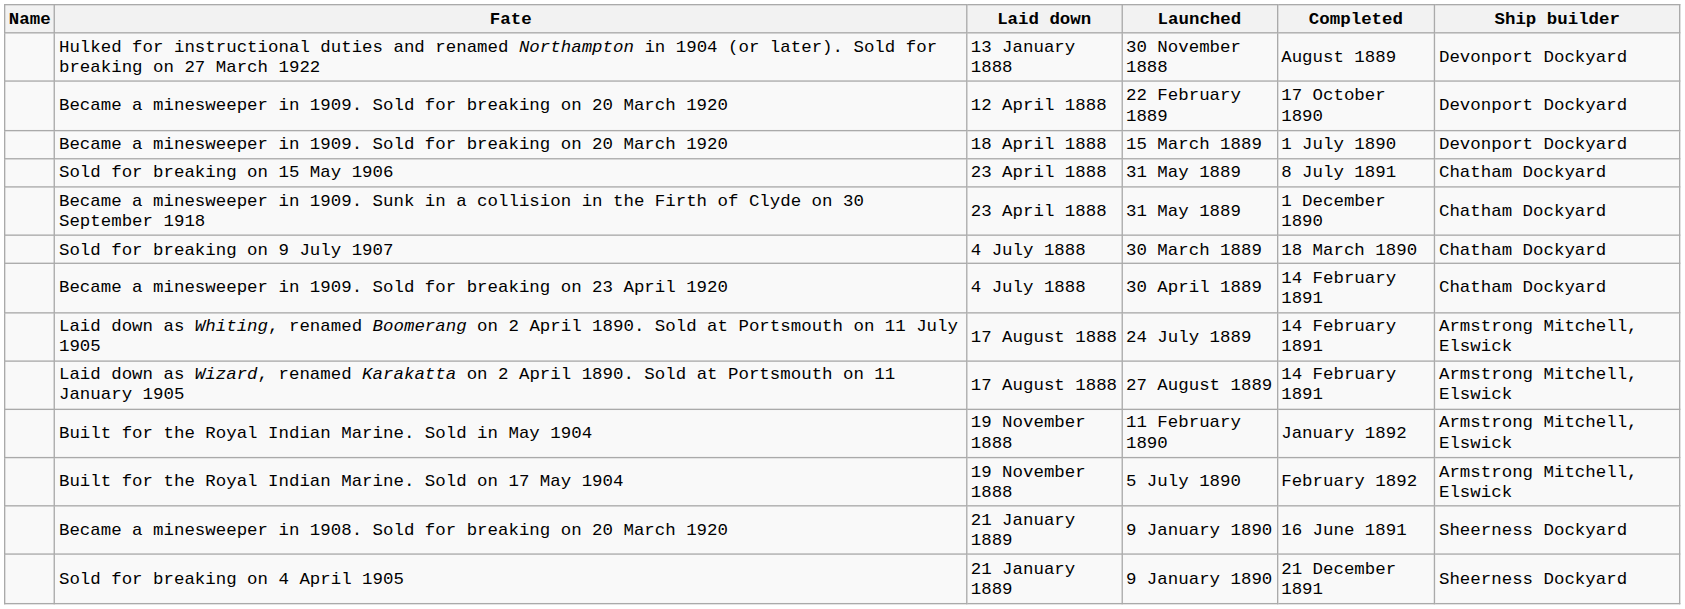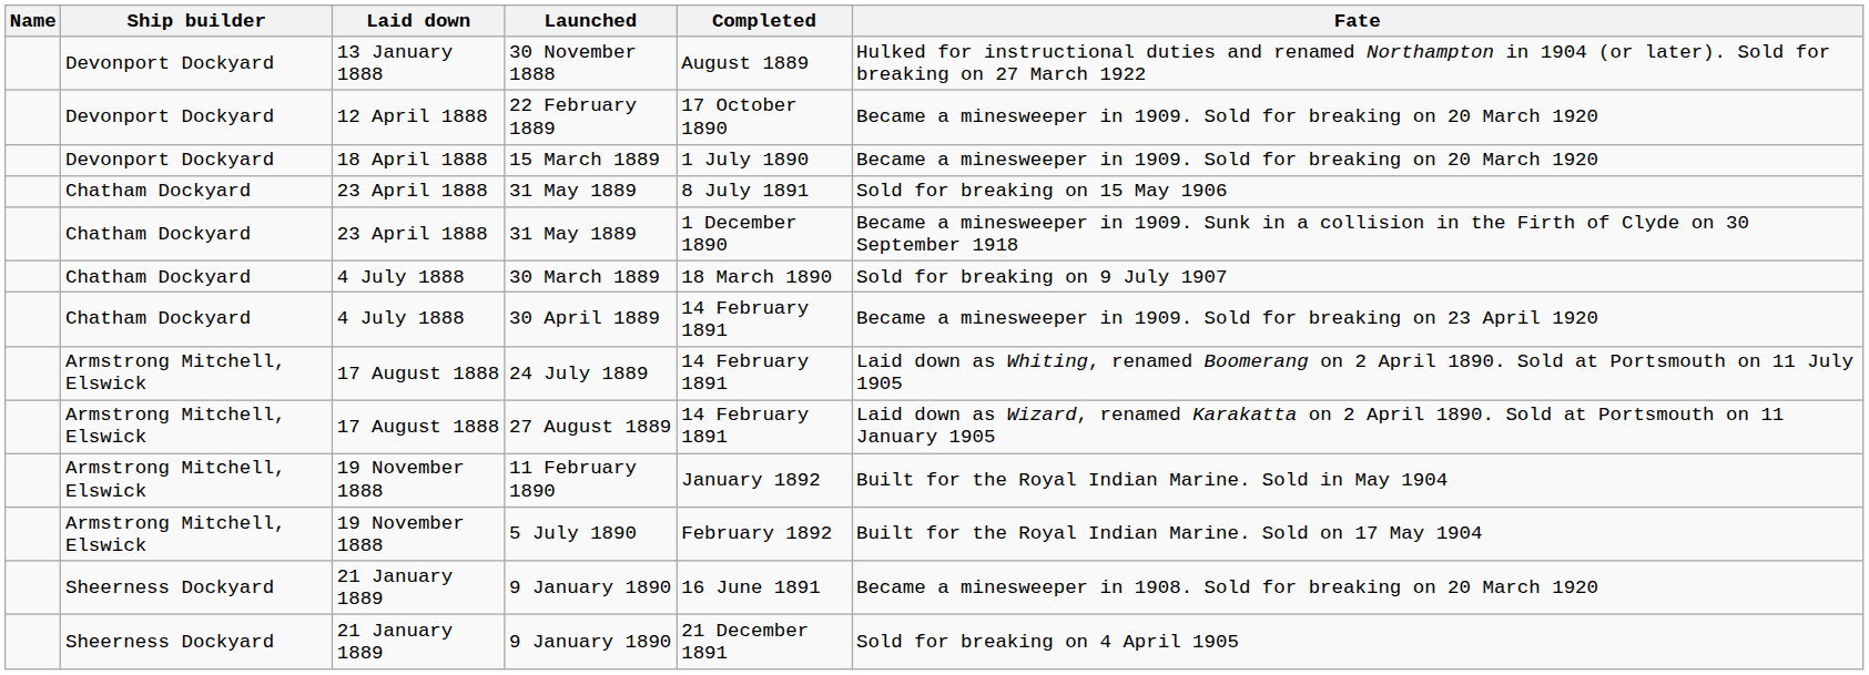columns swapped: Ship builder <-> Fate
